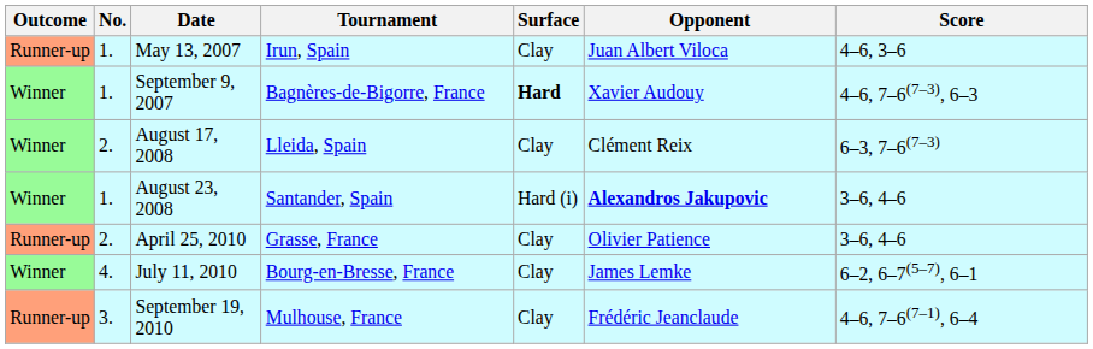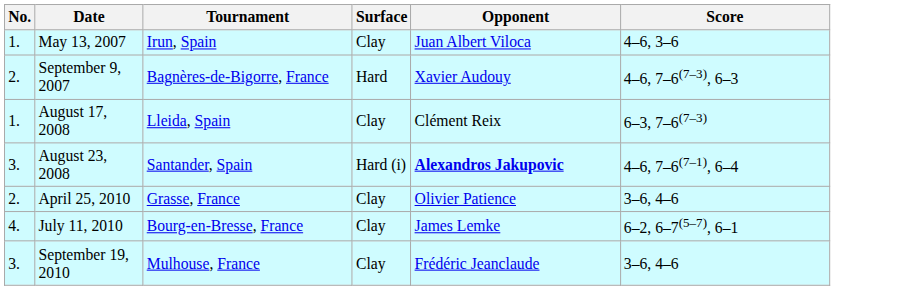- column: Outcome | Runner-up | Winner | Winner | Winner | Runner-up | Winner | Runner-up
September 9, 2007 | No.: 1. -> 2.
September 9, 2007 | Surface: bold -> normal
August 17, 2008 | No.: 2. -> 1.
August 23, 2008 | No.: 1. -> 3.
August 23, 2008 | Score: 3–6, 4–6 -> 4–6, 7–6(7–1), 6–4
September 19, 2010 | Score: 4–6, 7–6(7–1), 6–4 -> 3–6, 4–6
